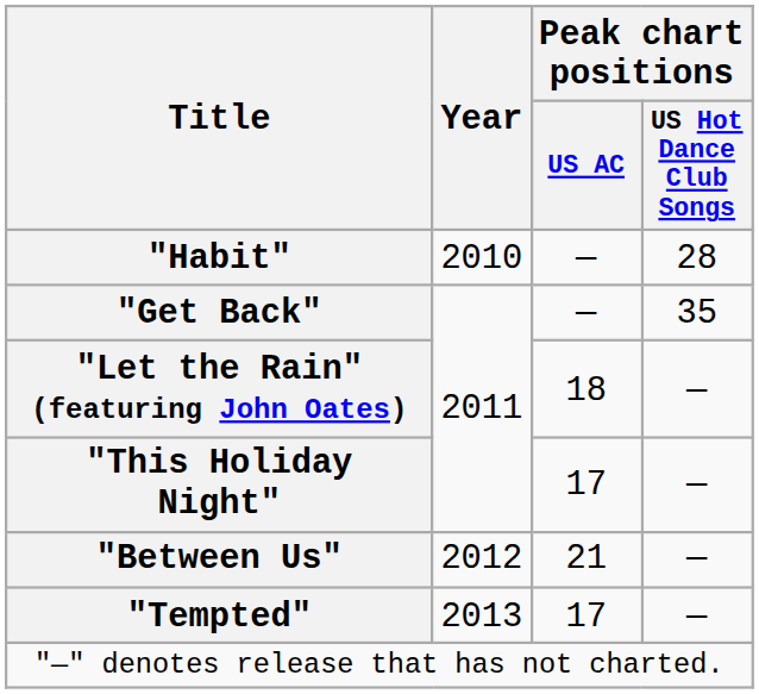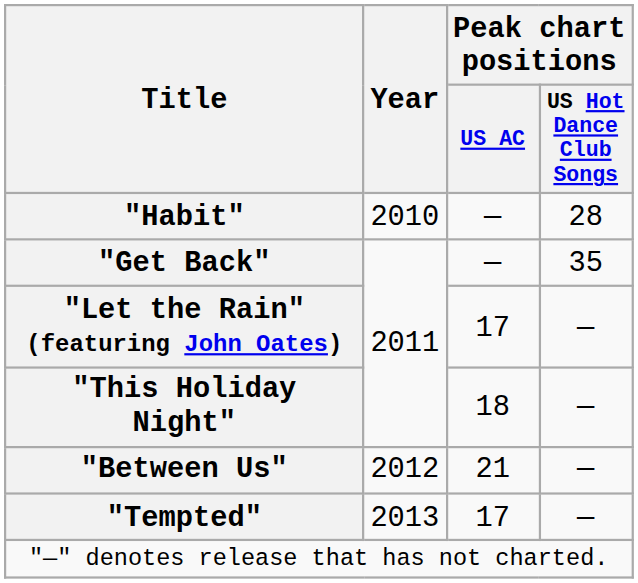"Let the Rain" (featuring John Oates) | Peak chart positions / US AC: 18 -> 17
"This Holiday Night" | Peak chart positions / US AC: 17 -> 18
